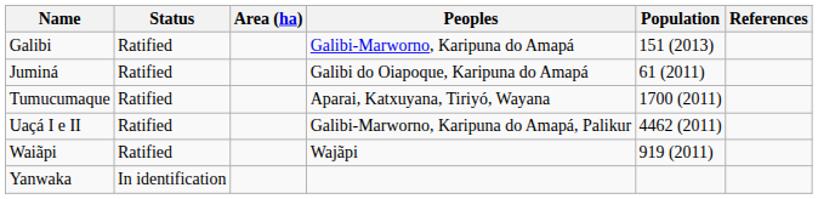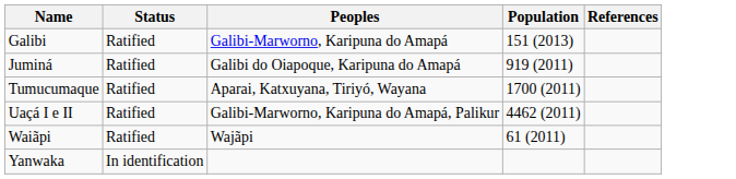- column: Area (ha)
Juminá | Population: 61 (2011) -> 919 (2011)
Waiãpi | Population: 919 (2011) -> 61 (2011)
